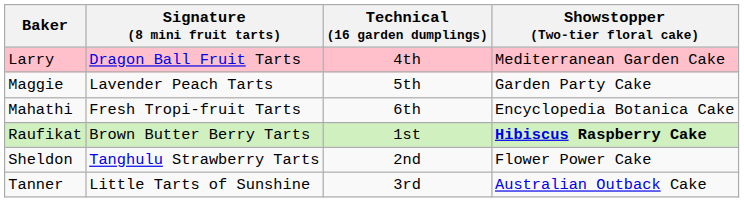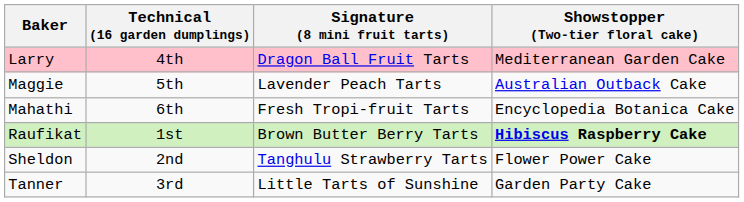columns swapped: Signature (8 mini fruit tarts) <-> Technical (16 garden dumplings)
Maggie | Showstopper (Two-tier floral cake): Garden Party Cake -> Australian Outback Cake
Tanner | Showstopper (Two-tier floral cake): Australian Outback Cake -> Garden Party Cake
